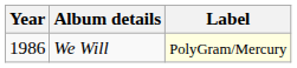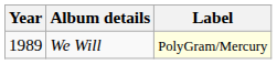We Will | Year: 1986 -> 1989
